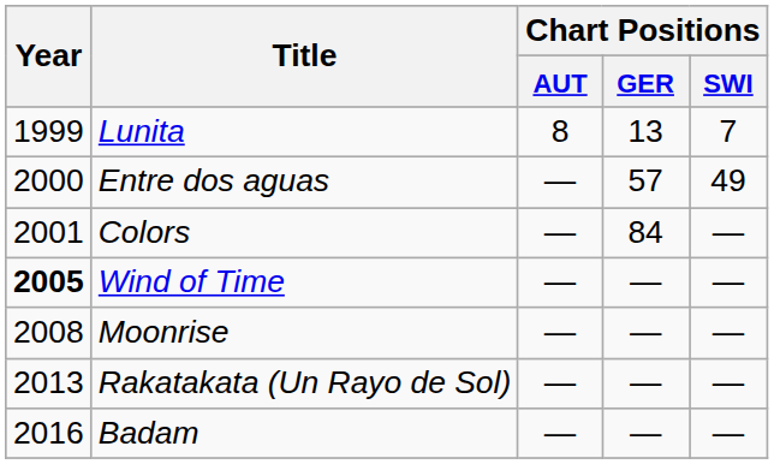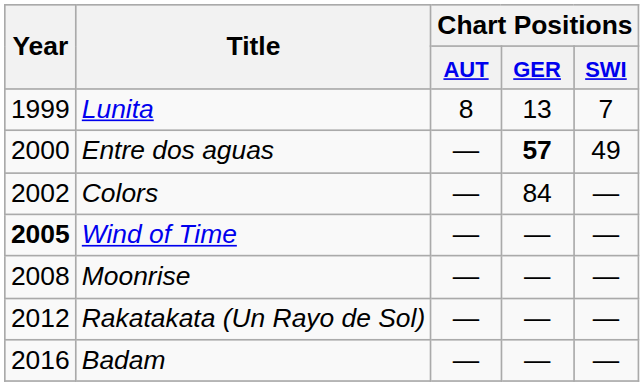Entre dos aguas | Chart Positions / GER: normal -> bold
Colors | Year: 2001 -> 2002
Rakatakata (Un Rayo de Sol) | Year: 2013 -> 2012
